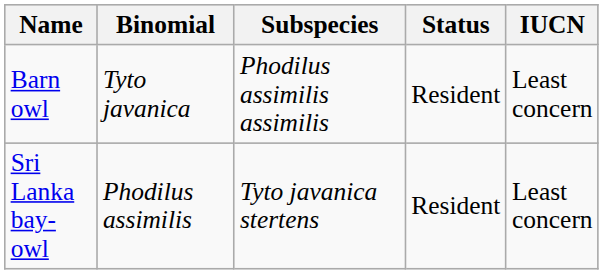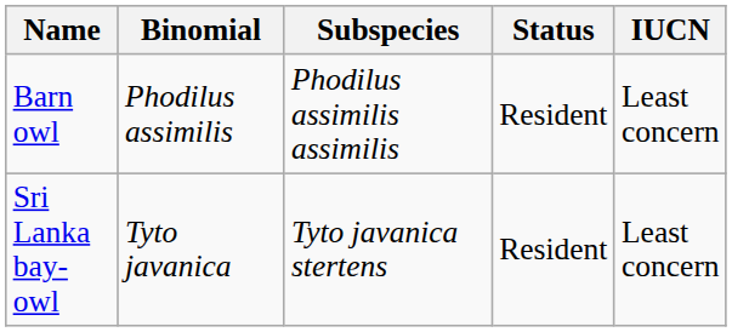Barn owl | Binomial: Tyto javanica -> Phodilus assimilis
Sri Lanka bay-owl | Binomial: Phodilus assimilis -> Tyto javanica
